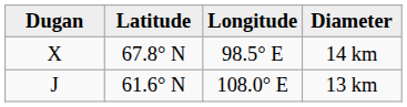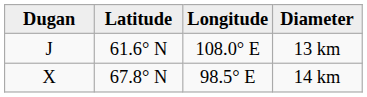rows swapped: 13 km <-> 14 km
